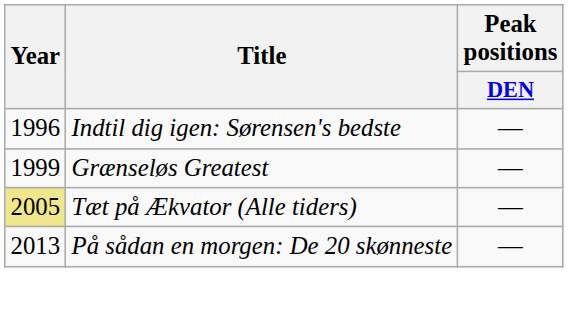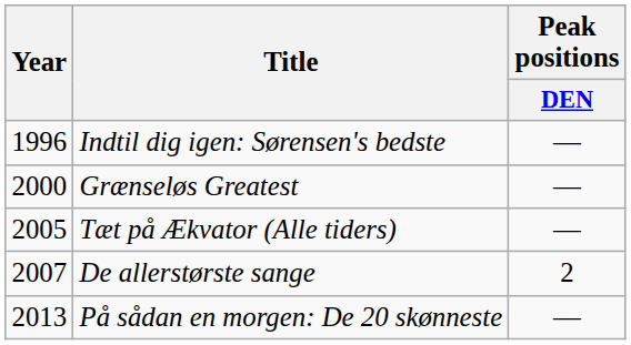Grænseløs Greatest | Year: 1999 -> 2000
Tæt på Ækvator (Alle tiders) | Year: khaki background -> no background
+ row: 2007 | De allerstørste sange | 2
